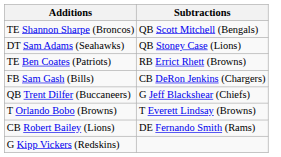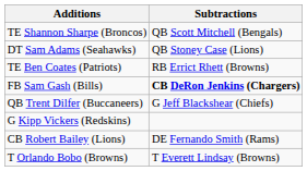FB Sam Gash (Bills) | Subtractions: normal -> bold
rows swapped: T Orlando Bobo (Browns) <-> G Kipp Vickers (Redskins)
